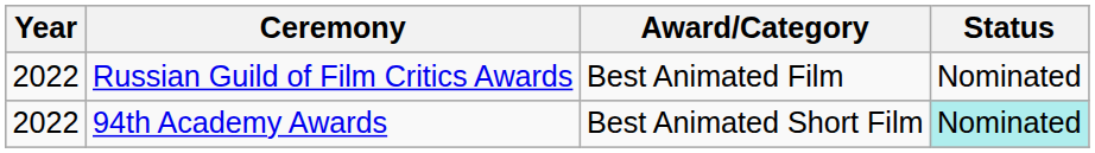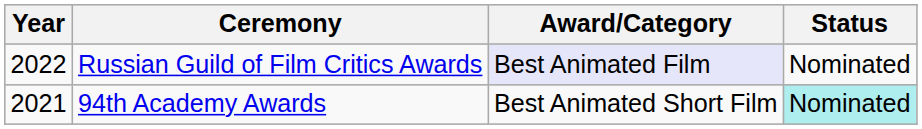Russian Guild of Film Critics Awards | Award/Category: no background -> lavender background
94th Academy Awards | Year: 2022 -> 2021
